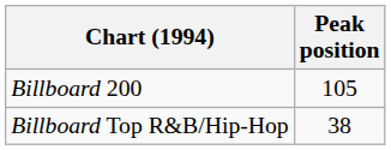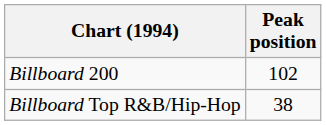Billboard 200 | Peak position: 105 -> 102
